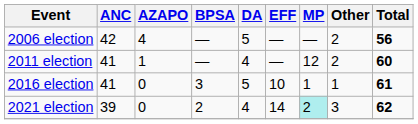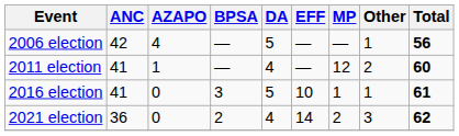2006 election | Other: 2 -> 1
2021 election | ANC: 39 -> 36
2021 election | MP: paleturquoise background -> no background
